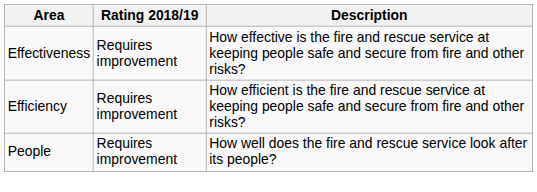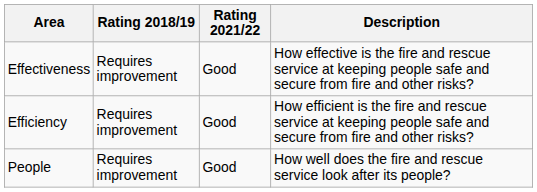+ column: Rating 2021/22 | Good | Good | Good
